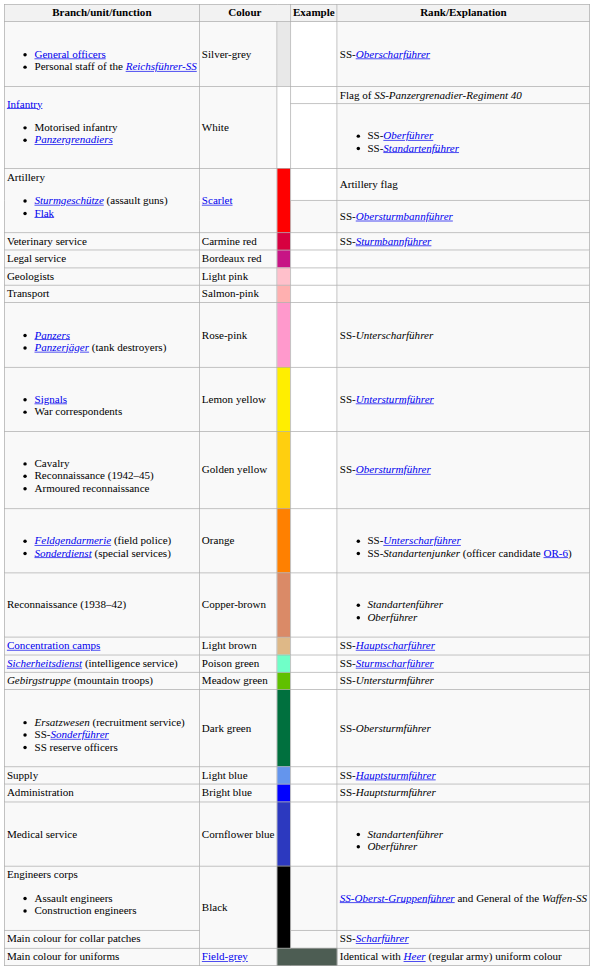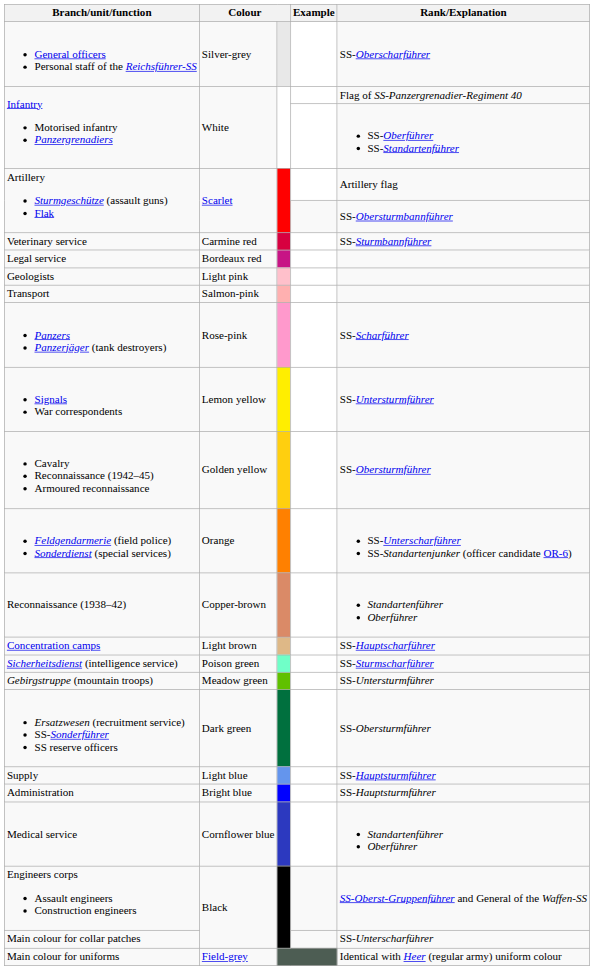Panzers Panzerjäger (tank destroyers) | Rank/Explanation: SS-Unterscharführer -> SS-Scharführer
Main colour for collar patches | Rank/Explanation: SS-Scharführer -> SS-Unterscharführer
